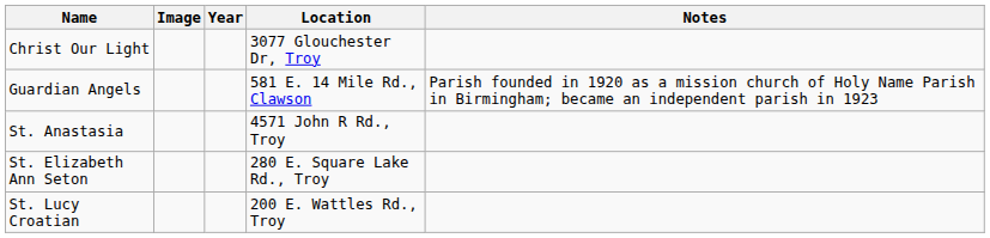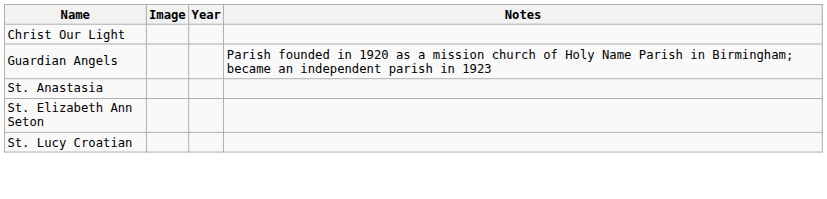- column: Location | 3077 Glouchester Dr, Troy | 581 E. 14 Mile Rd., Clawson | 4571 John R Rd., Troy | 280 E. Square Lake Rd., Troy | 200 E. Wattles Rd., Troy
